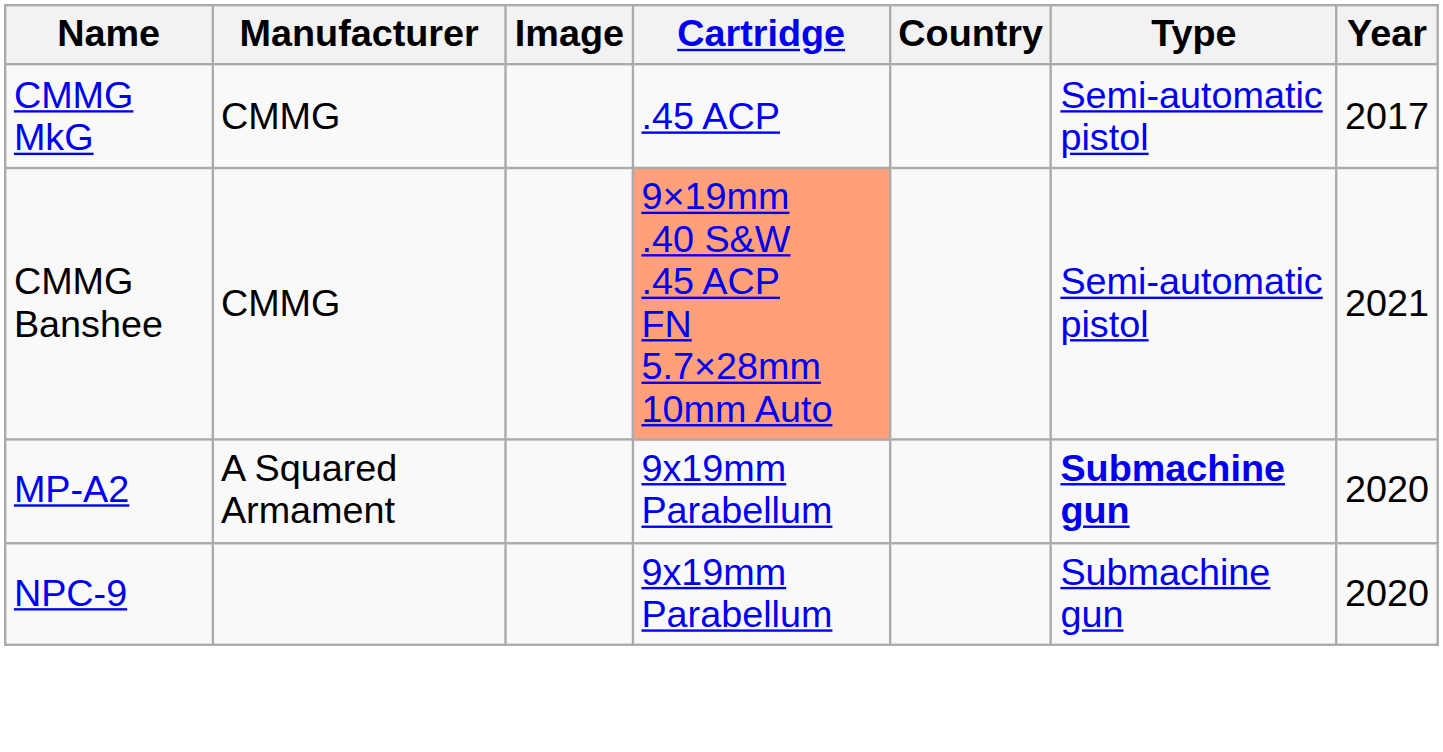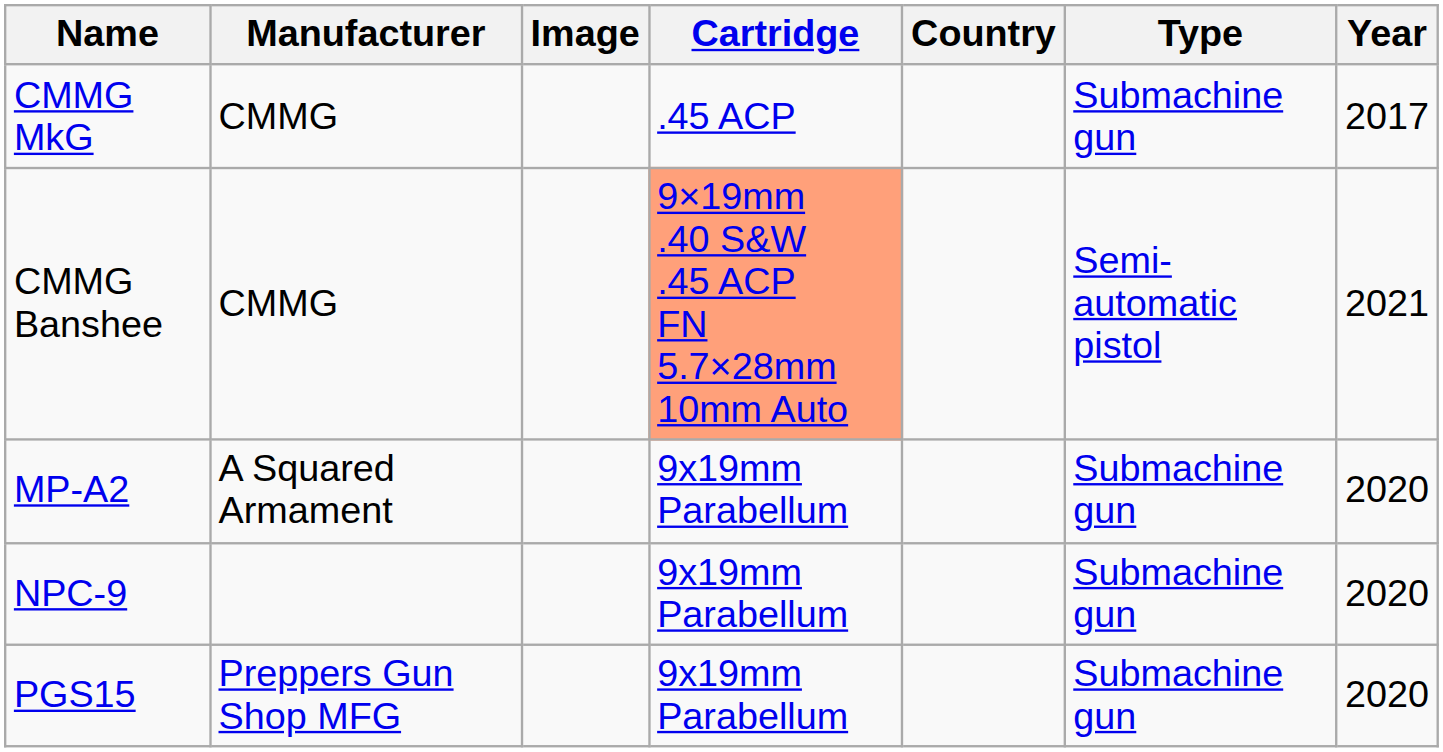CMMG MkG | Type: Semi-automatic pistol -> Submachine gun
MP-A2 | Type: bold -> normal
+ row: PGS15 | Preppers Gun Shop MFG | 9x19mm Parabellum | Submachine gun | 2020
